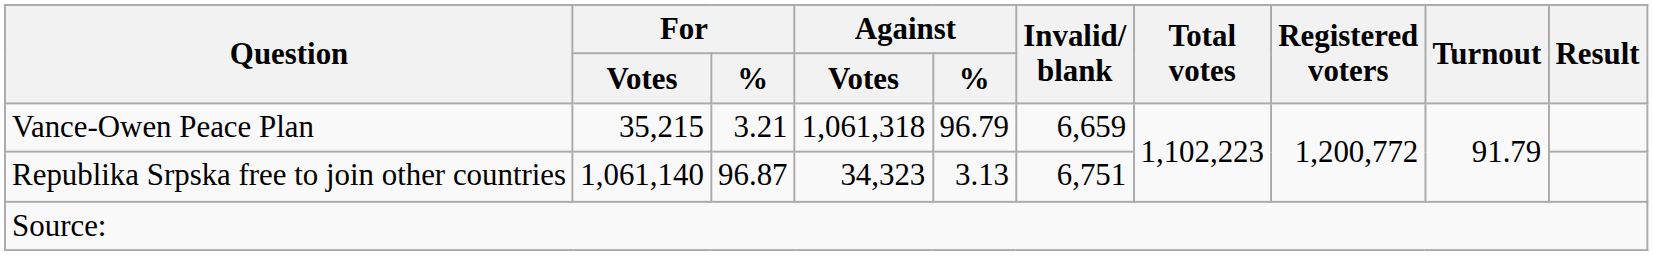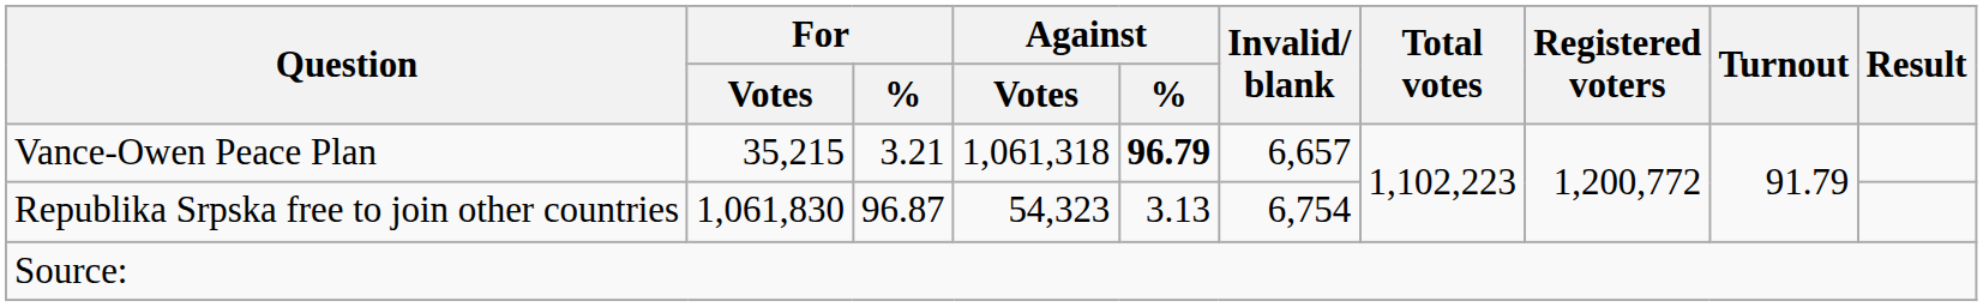Vance-Owen Peace Plan | Against / %: normal -> bold
Vance-Owen Peace Plan | Invalid/ blank: 6,659 -> 6,657
Republika Srpska free to join other countries | For / Votes: 1,061,140 -> 1,061,830
Republika Srpska free to join other countries | Against / Votes: 34,323 -> 54,323
Republika Srpska free to join other countries | Invalid/ blank: 6,751 -> 6,754
